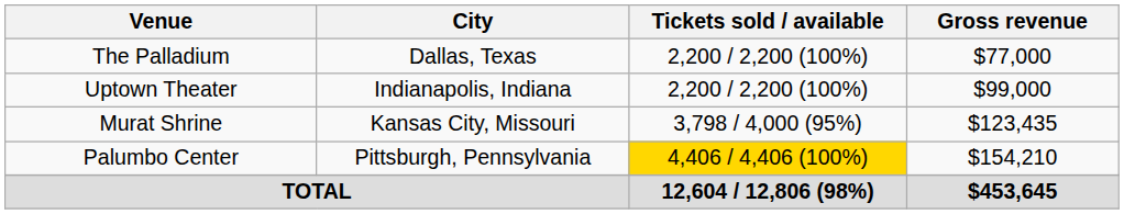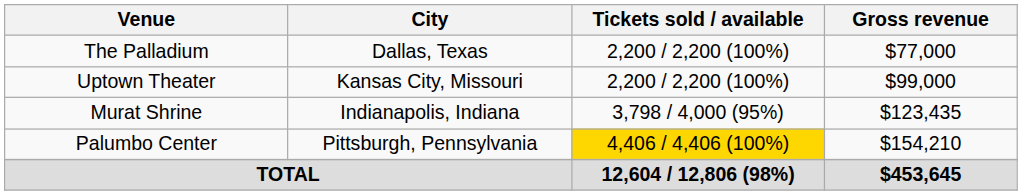Uptown Theater | City: Indianapolis, Indiana -> Kansas City, Missouri
Murat Shrine | City: Kansas City, Missouri -> Indianapolis, Indiana
